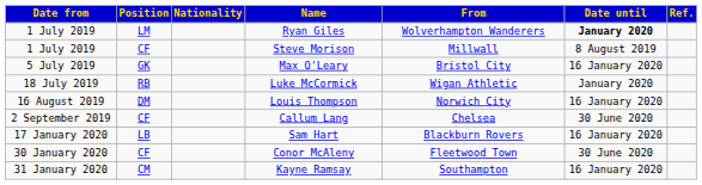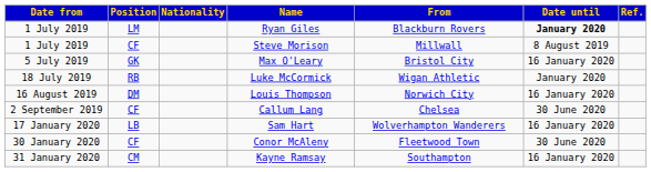Ryan Giles | From: Wolverhampton Wanderers -> Blackburn Rovers
Sam Hart | From: Blackburn Rovers -> Wolverhampton Wanderers
